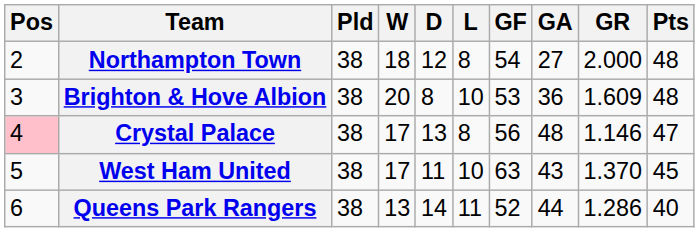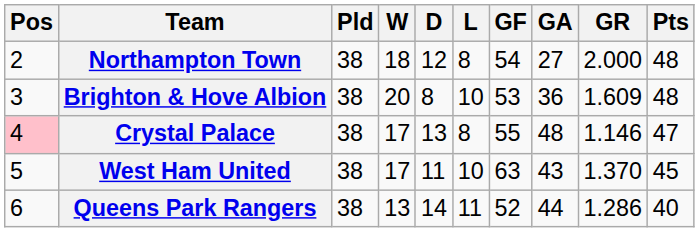Crystal Palace | GF: 56 -> 55
